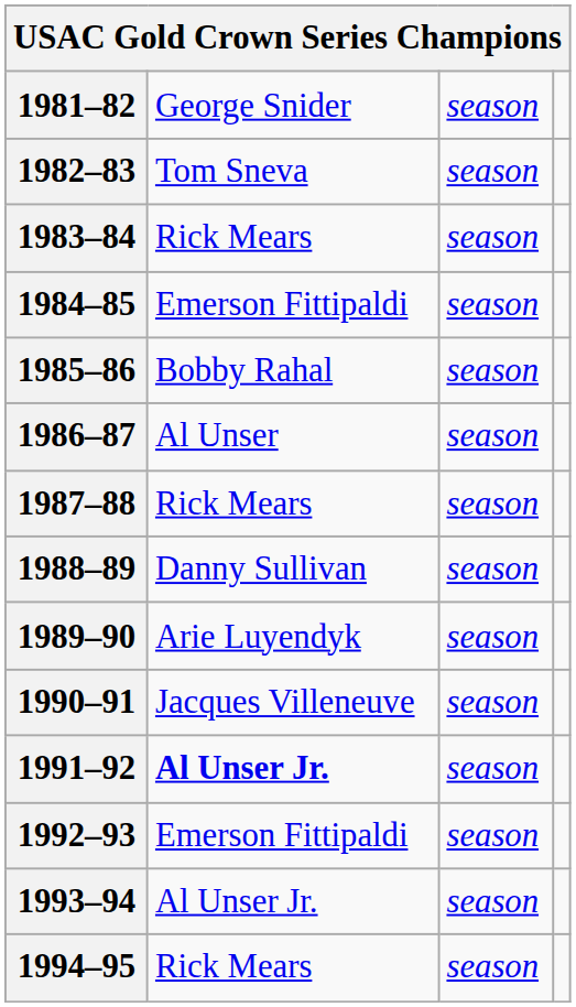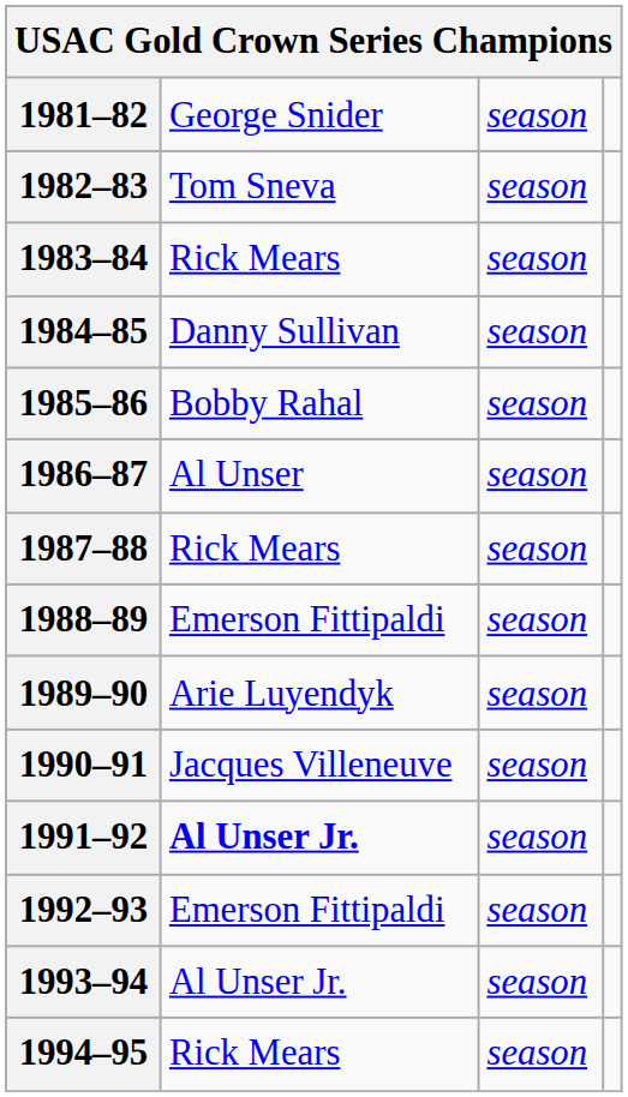1984–85 | column 2: Emerson Fittipaldi -> Danny Sullivan
1988–89 | column 2: Danny Sullivan -> Emerson Fittipaldi
